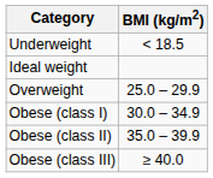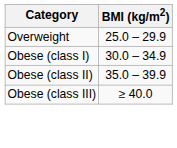- row: Underweight | < 18.5
- row: Ideal weight
